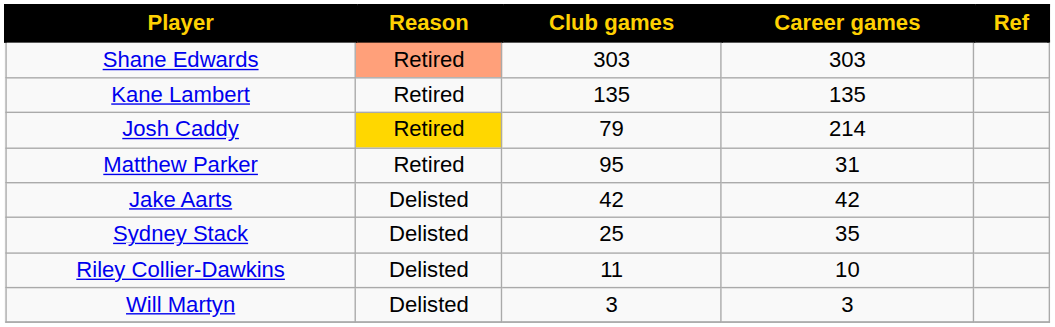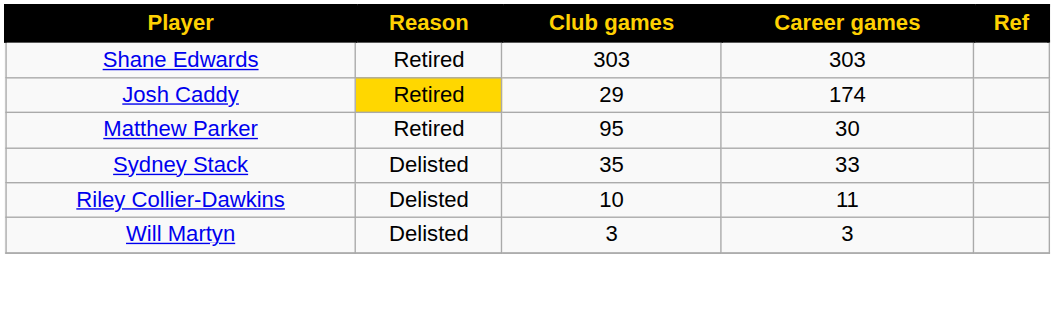Shane Edwards | Reason: lightsalmon background -> no background
- row: Kane Lambert | Retired | 135 | 135
Josh Caddy | Club games: 79 -> 29
Josh Caddy | Career games: 214 -> 174
Matthew Parker | Career games: 31 -> 30
- row: Jake Aarts | Delisted | 42 | 42
Sydney Stack | Club games: 25 -> 35
Sydney Stack | Career games: 35 -> 33
Riley Collier-Dawkins | Club games: 11 -> 10
Riley Collier-Dawkins | Career games: 10 -> 11
